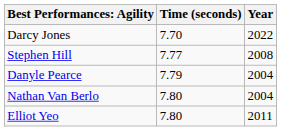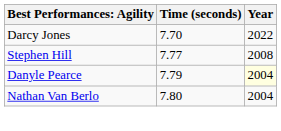Danyle Pearce | Year: no background -> lightyellow background
- row: Elliot Yeo | 7.80 | 2011
